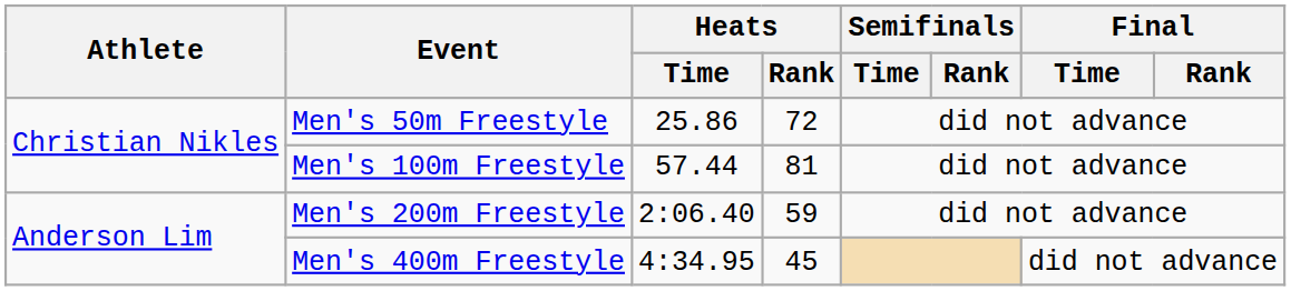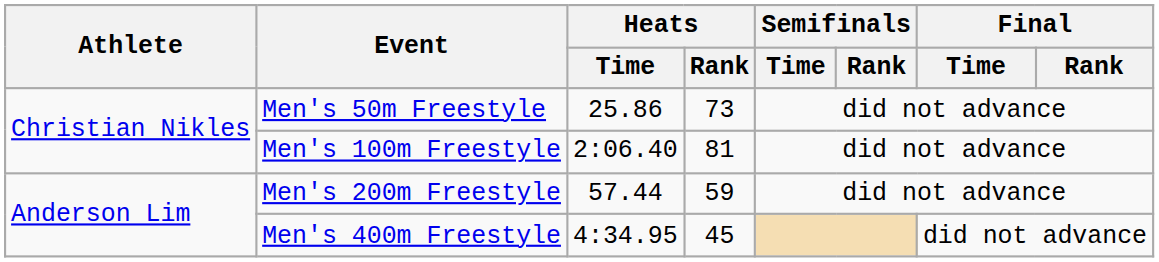Men's 50m Freestyle | Heats / Rank: 72 -> 73
Men's 100m Freestyle | Heats / Time: 57.44 -> 2:06.40
Men's 200m Freestyle | Heats / Time: 2:06.40 -> 57.44
